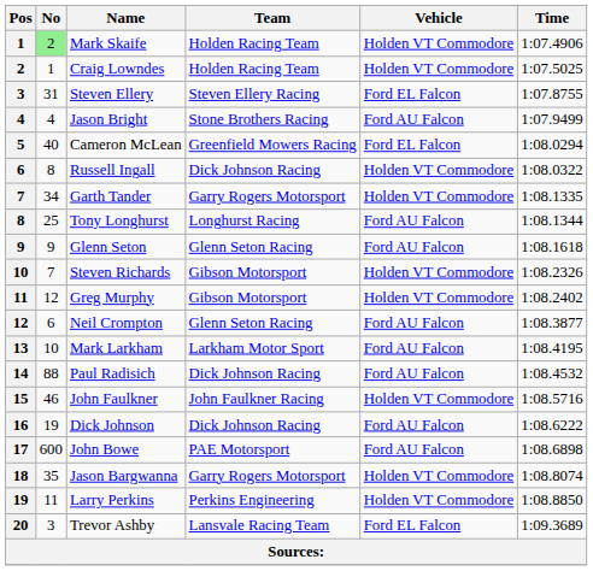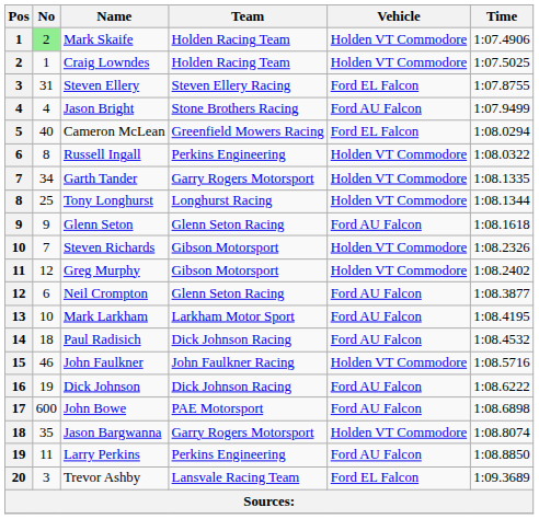Russell Ingall | Team: Dick Johnson Racing -> Perkins Engineering
Tony Longhurst | Vehicle: Ford AU Falcon -> Holden VT Commodore
Paul Radisich | No: 88 -> 18
Larry Perkins | Vehicle: Holden VT Commodore -> Ford AU Falcon
